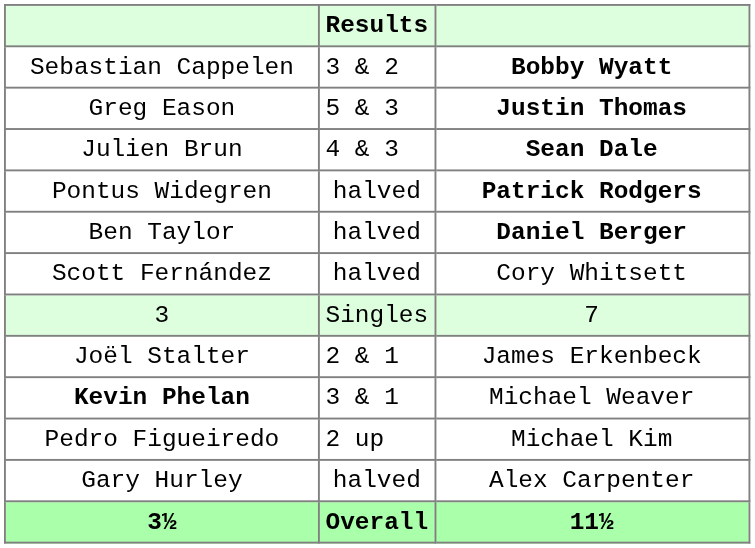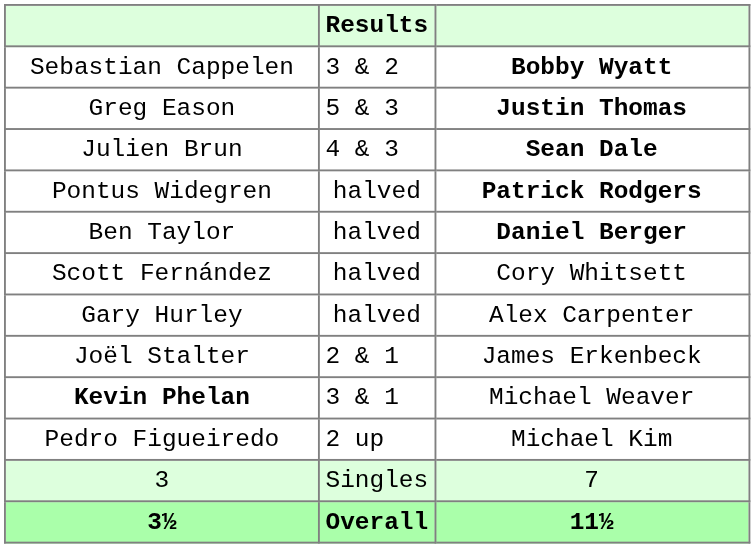rows swapped: Gary Hurley <-> 3
